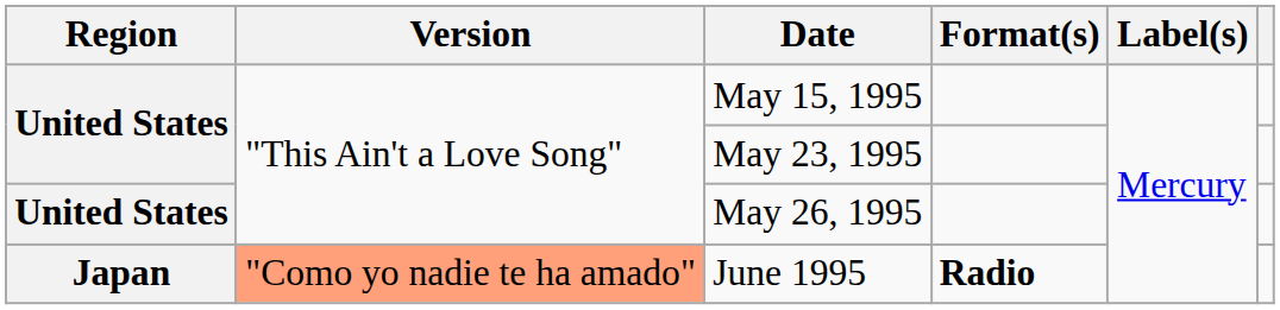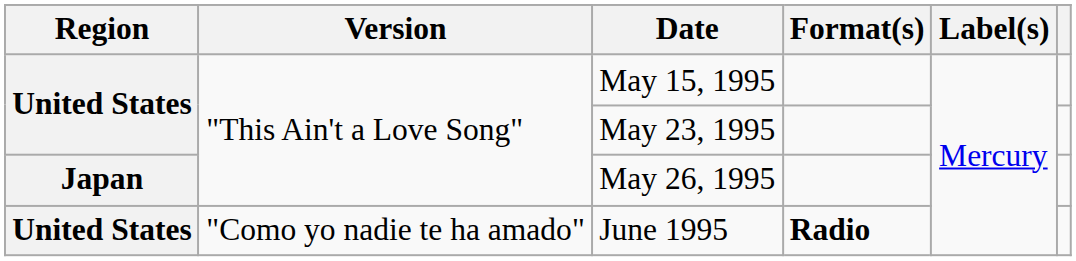May 26, 1995 | Region: United States -> Japan
June 1995 | Region: Japan -> United States
June 1995 | Version: lightsalmon background -> no background
